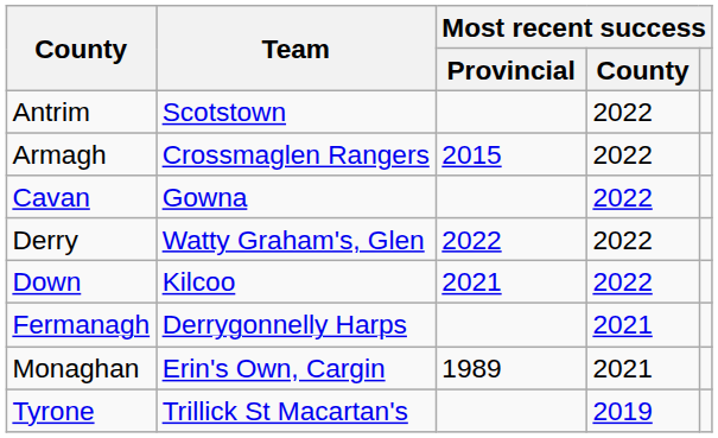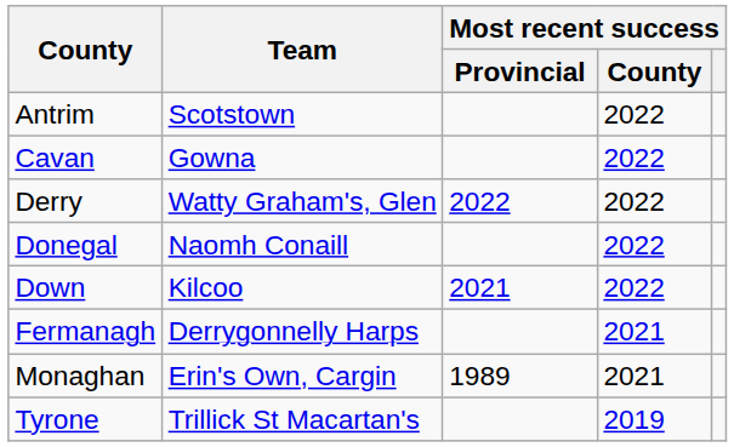- row: Armagh | Crossmaglen Rangers | 2015 | 2022
+ row: Donegal | Naomh Conaill | 2022
